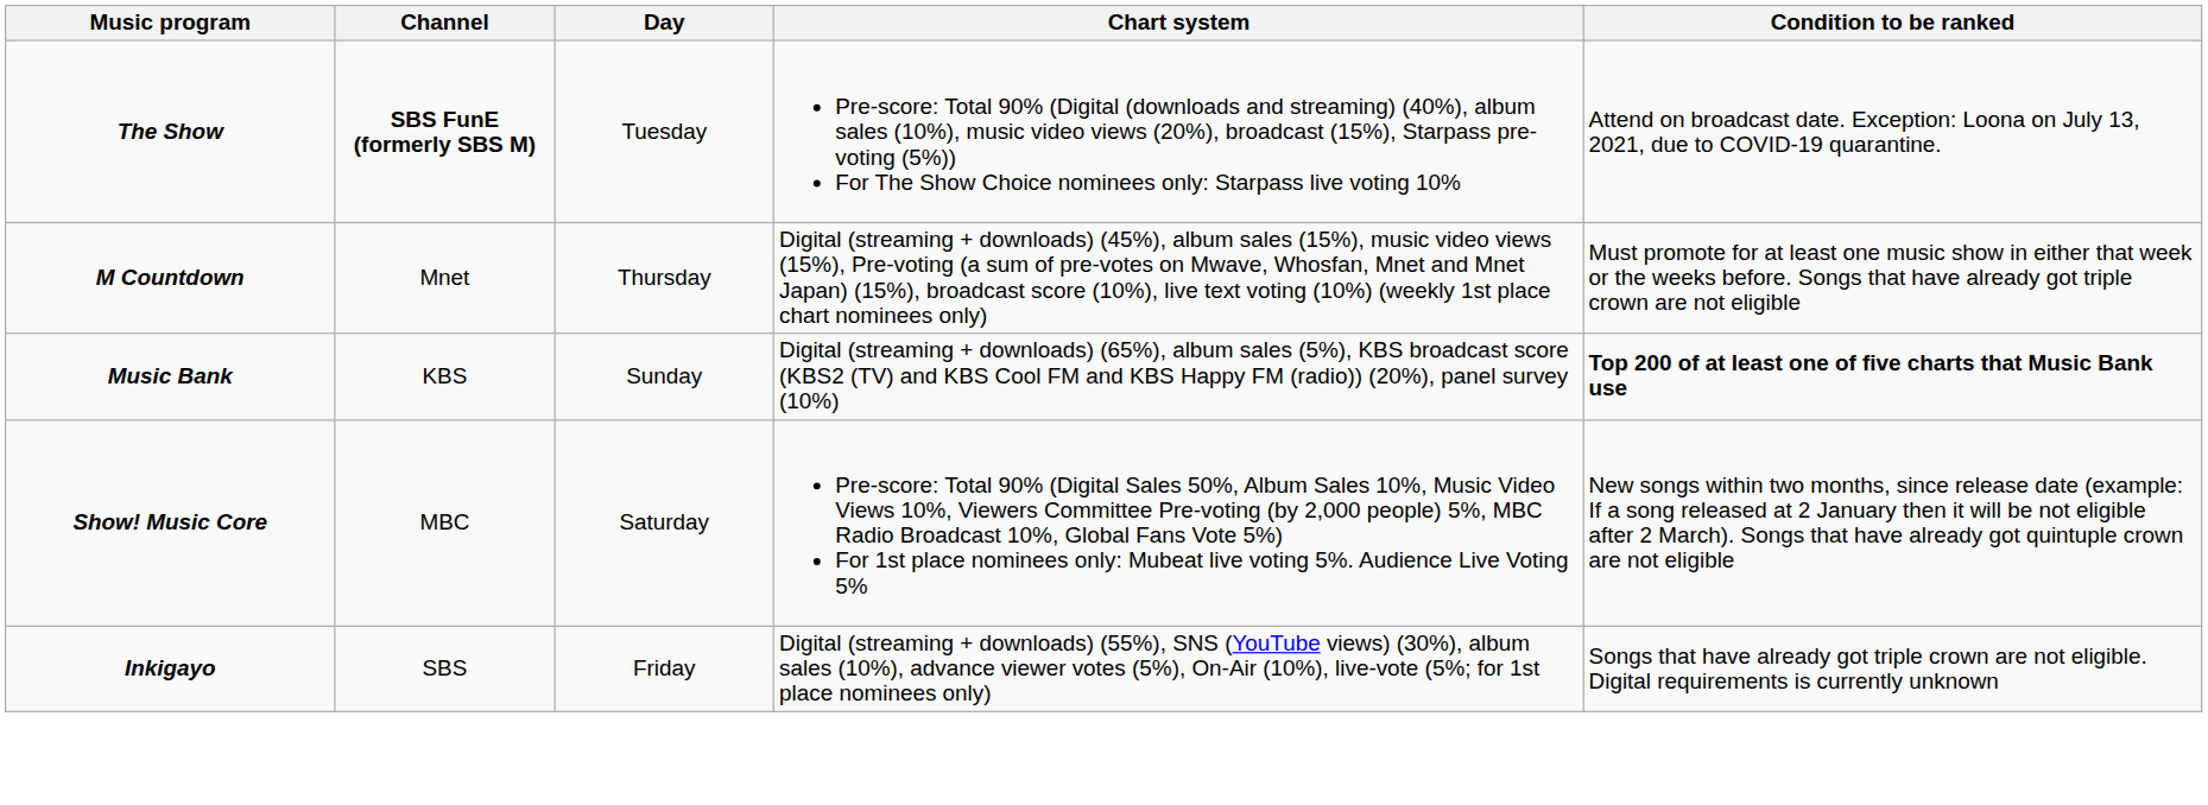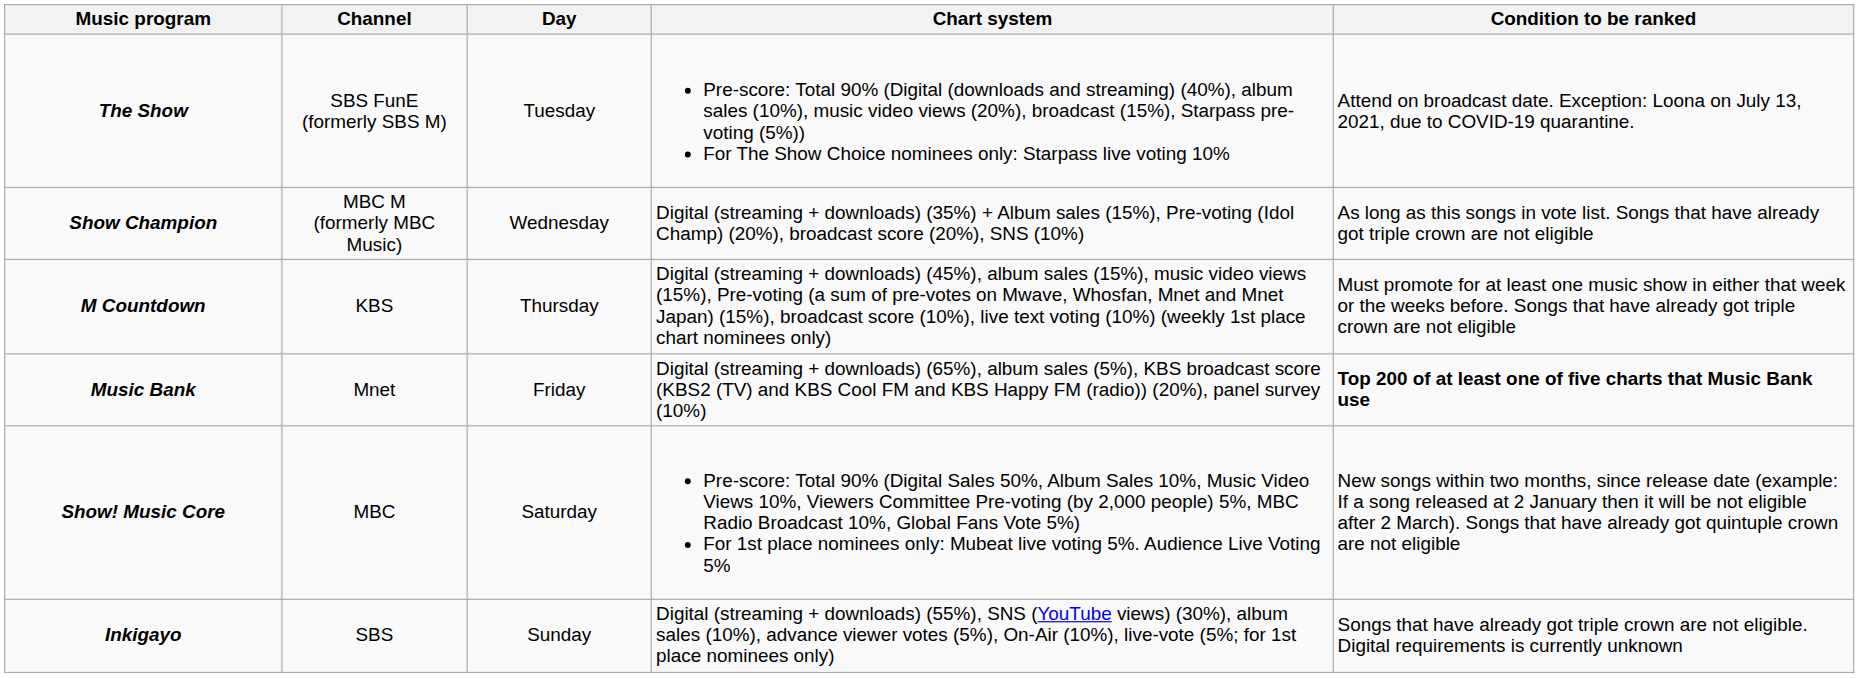The Show | Channel: bold -> normal
+ row: Show Champion | MBC M (formerly MBC Music) | Wednesday | Digital (streaming + downloads) (35%) + Album sales (15%), Pre-voting (Idol Champ) (20%), broadcast score (20%), SNS (10%) | As long as this songs in vote list. Songs that have already got triple crown are not eligible
M Countdown | Channel: Mnet -> KBS
Music Bank | Channel: KBS -> Mnet
Music Bank | Day: Sunday -> Friday
Inkigayo | Day: Friday -> Sunday
